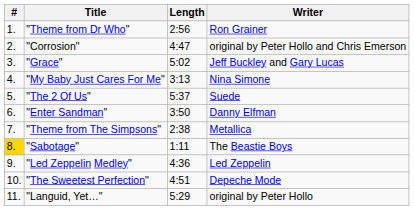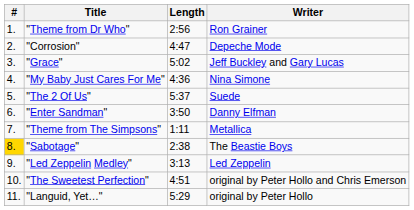"Corrosion" | Writer: original by Peter Hollo and Chris Emerson -> Depeche Mode
"My Baby Just Cares For Me" | Length: 3:13 -> 4:36
"Theme from The Simpsons" | Length: 2:38 -> 1:11
"Sabotage" | Length: 1:11 -> 2:38
"Led Zeppelin Medley" | Length: 4:36 -> 3:13
"The Sweetest Perfection" | Writer: Depeche Mode -> original by Peter Hollo and Chris Emerson
